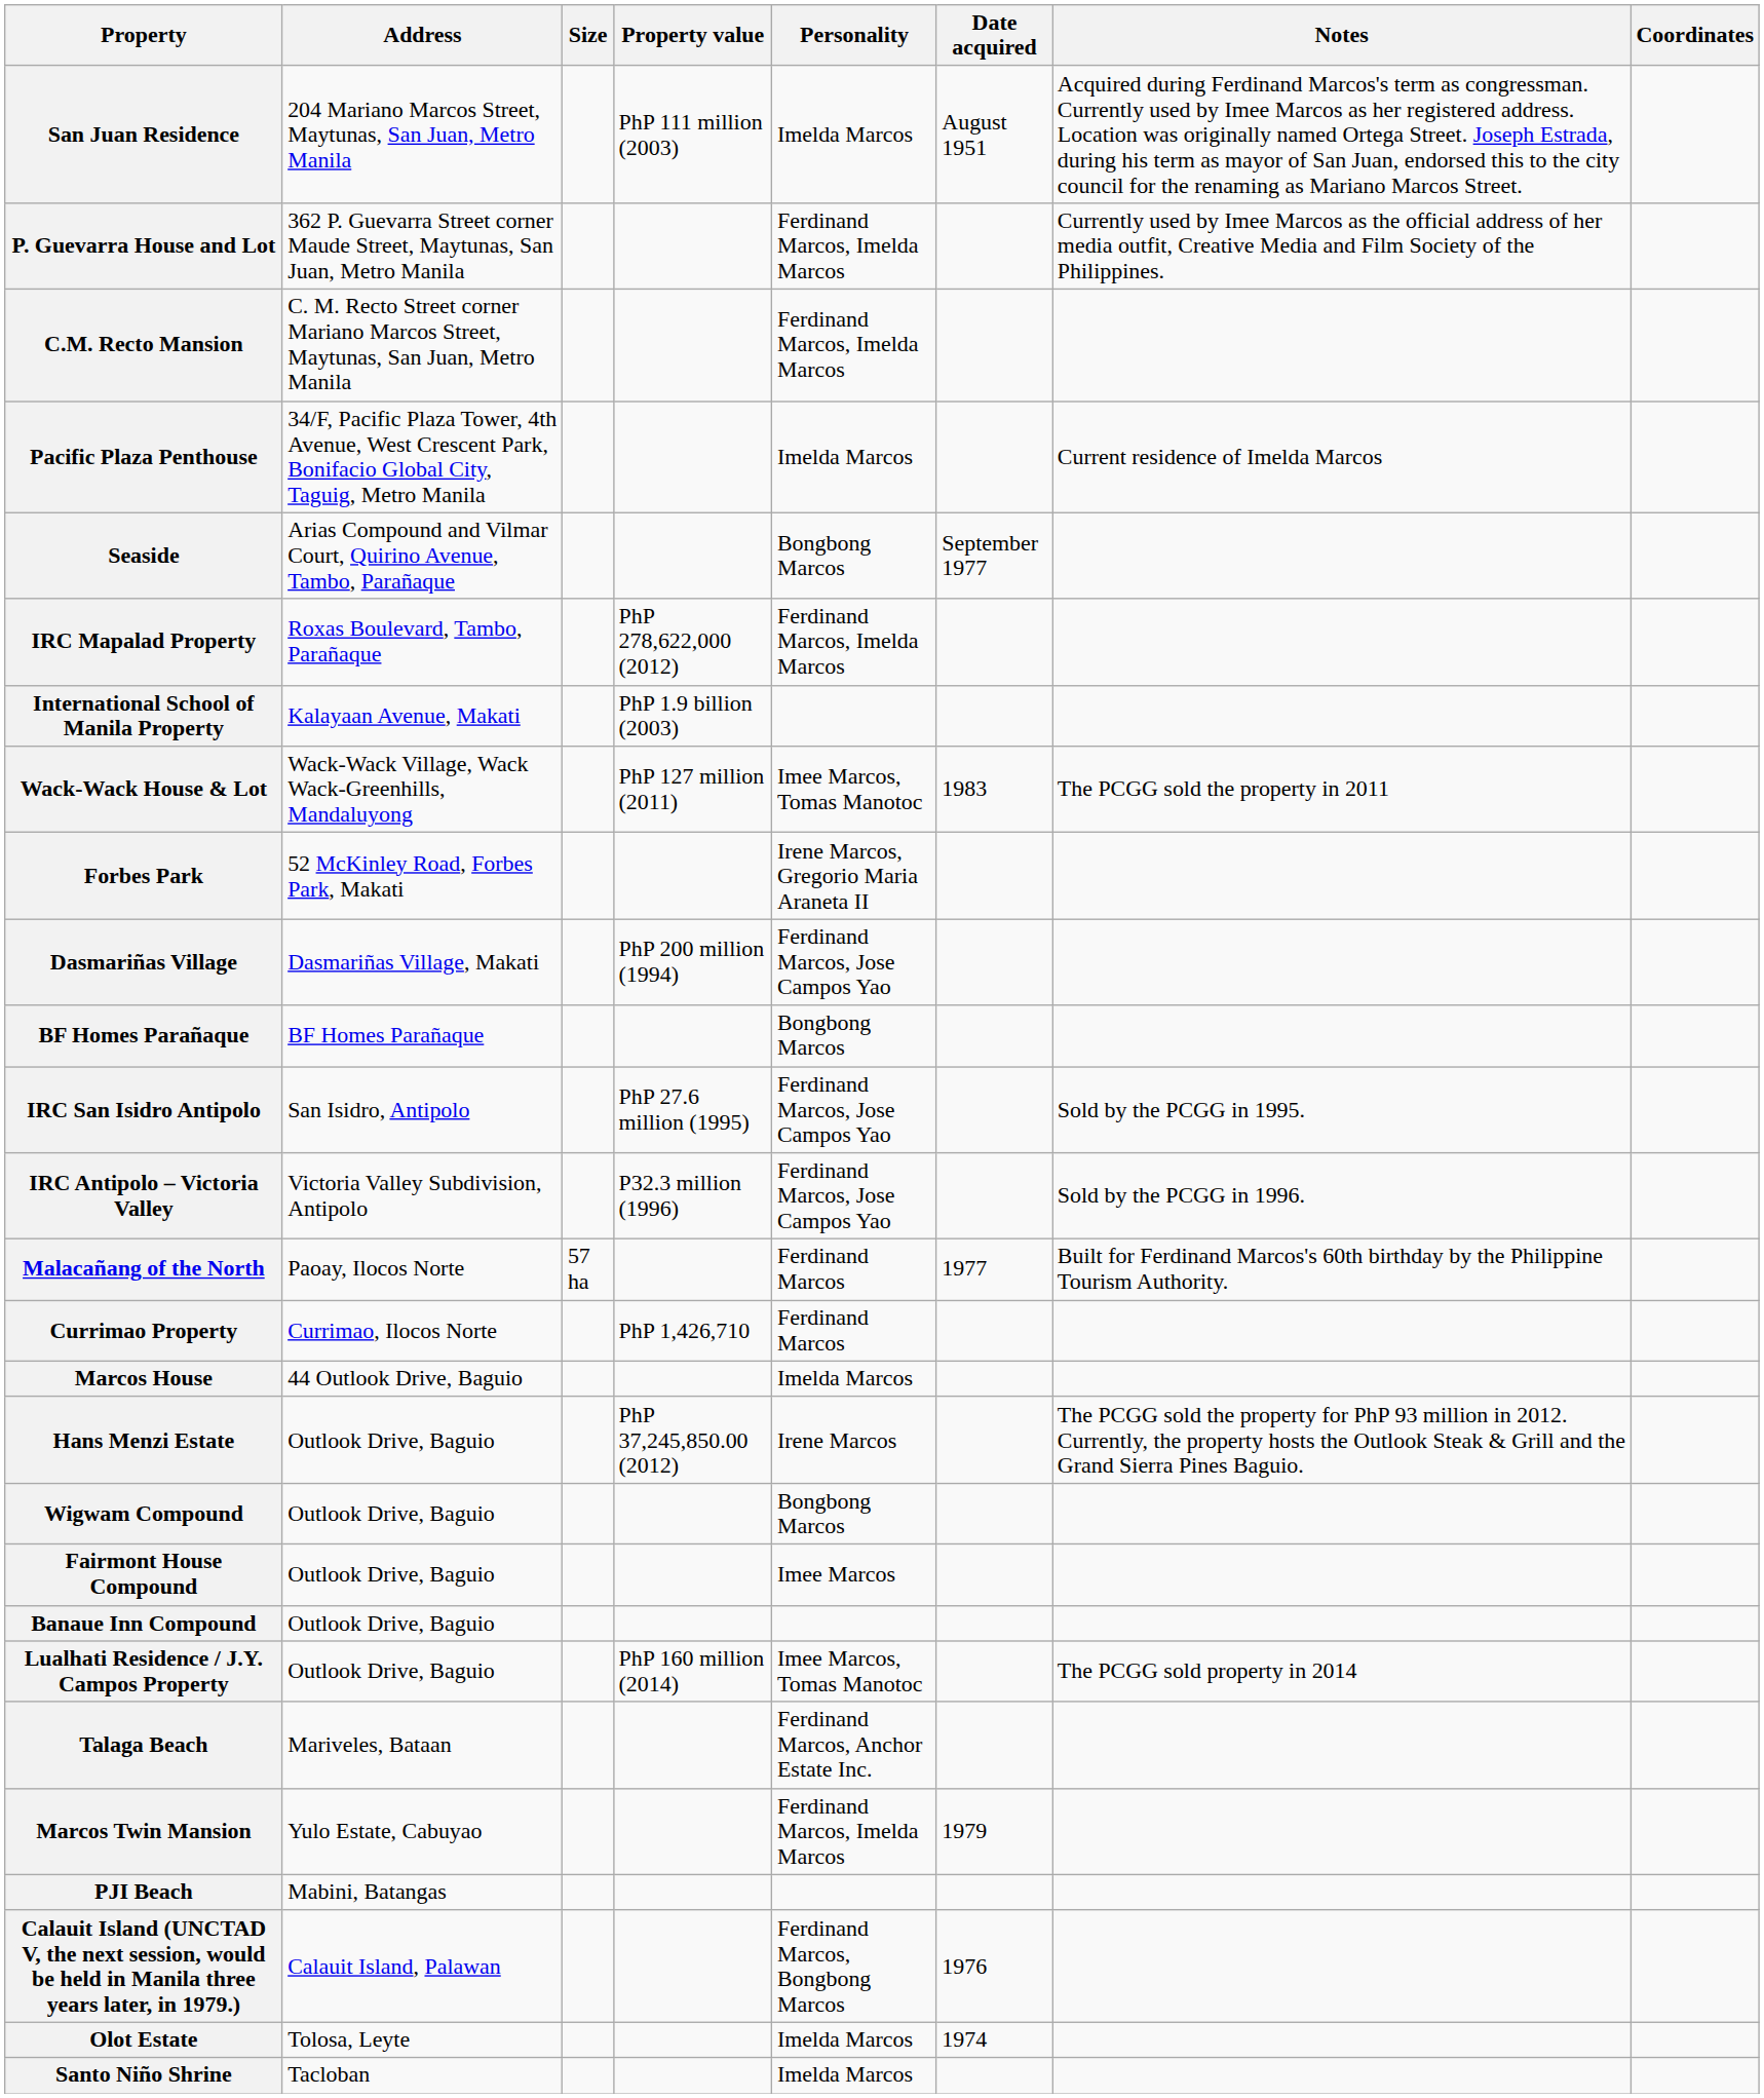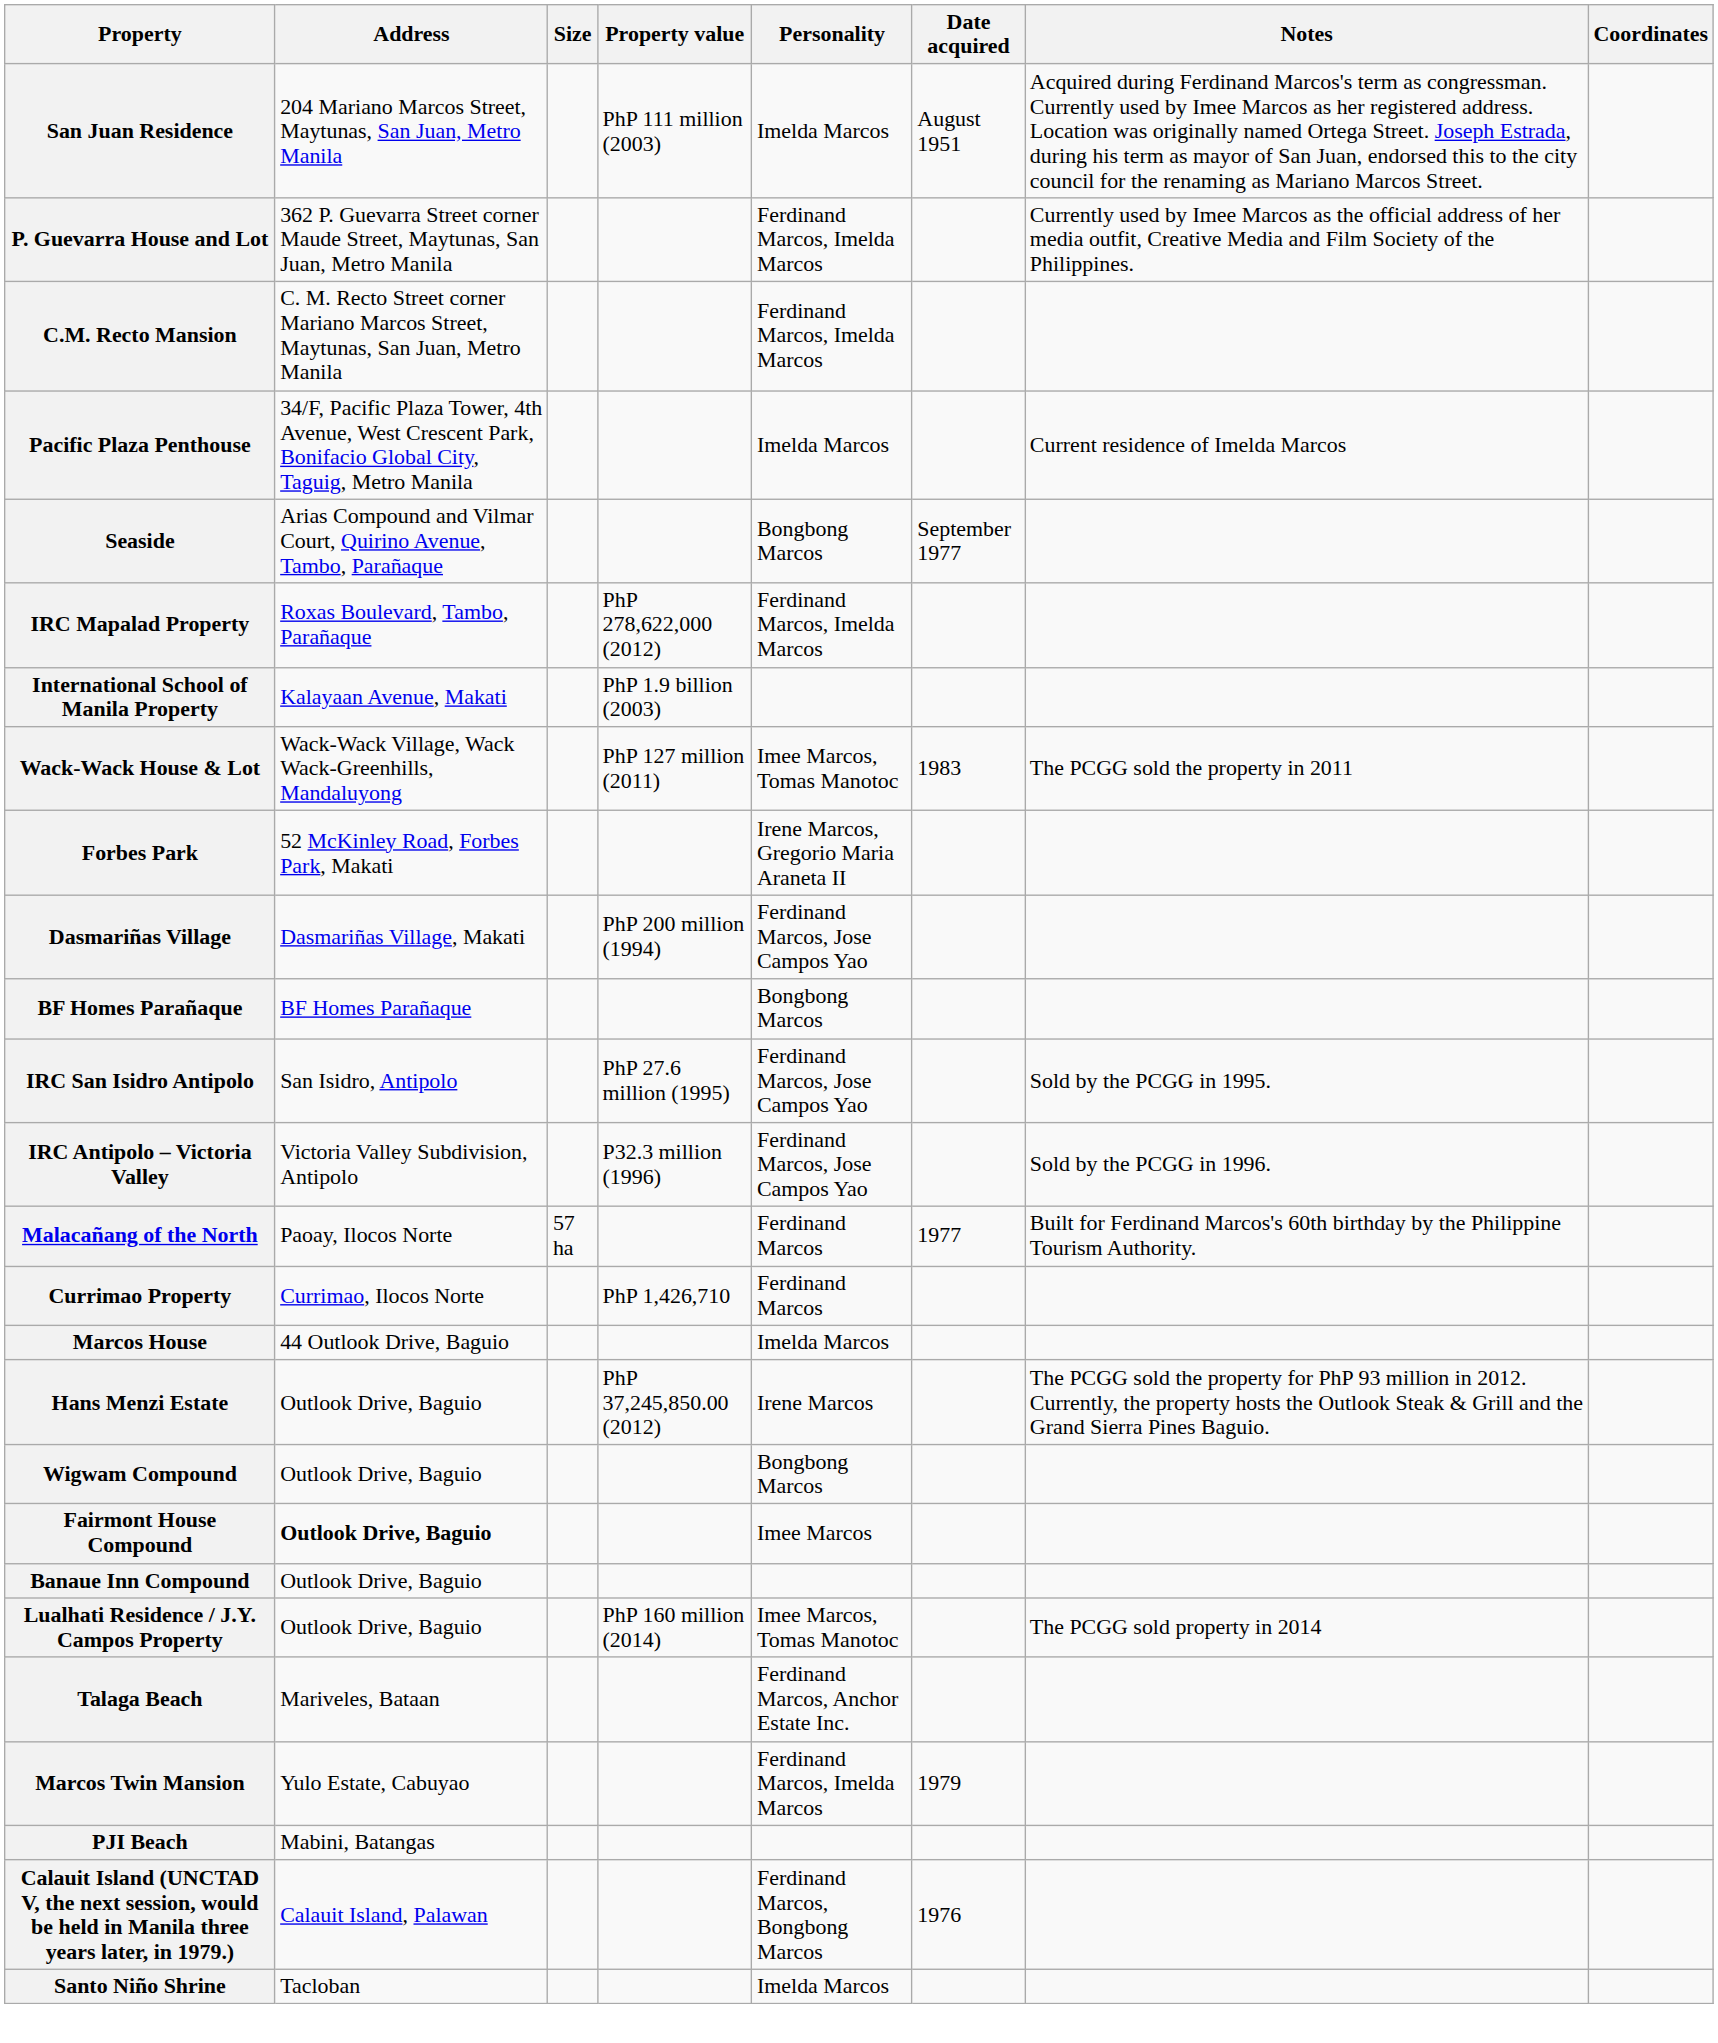Fairmont House Compound | Address: normal -> bold
- row: Olot Estate | Tolosa, Leyte | Imelda Marcos | 1974
